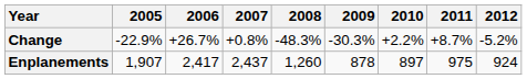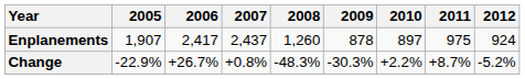rows swapped: Enplanements <-> Change
